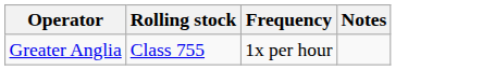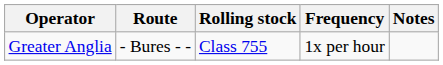+ column: Route | - Bures - -
